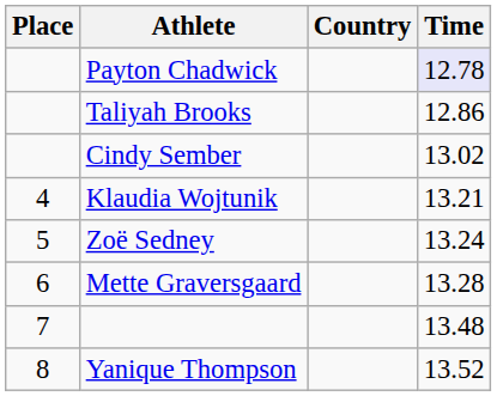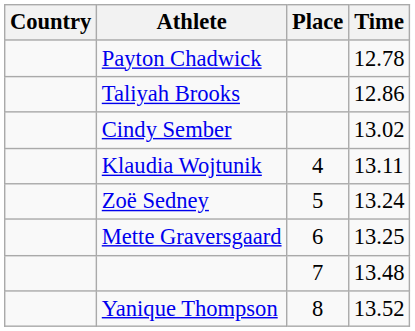columns swapped: Place <-> Country
Payton Chadwick | Time: lavender background -> no background
Klaudia Wojtunik | Time: 13.21 -> 13.11
Mette Graversgaard | Time: 13.28 -> 13.25
